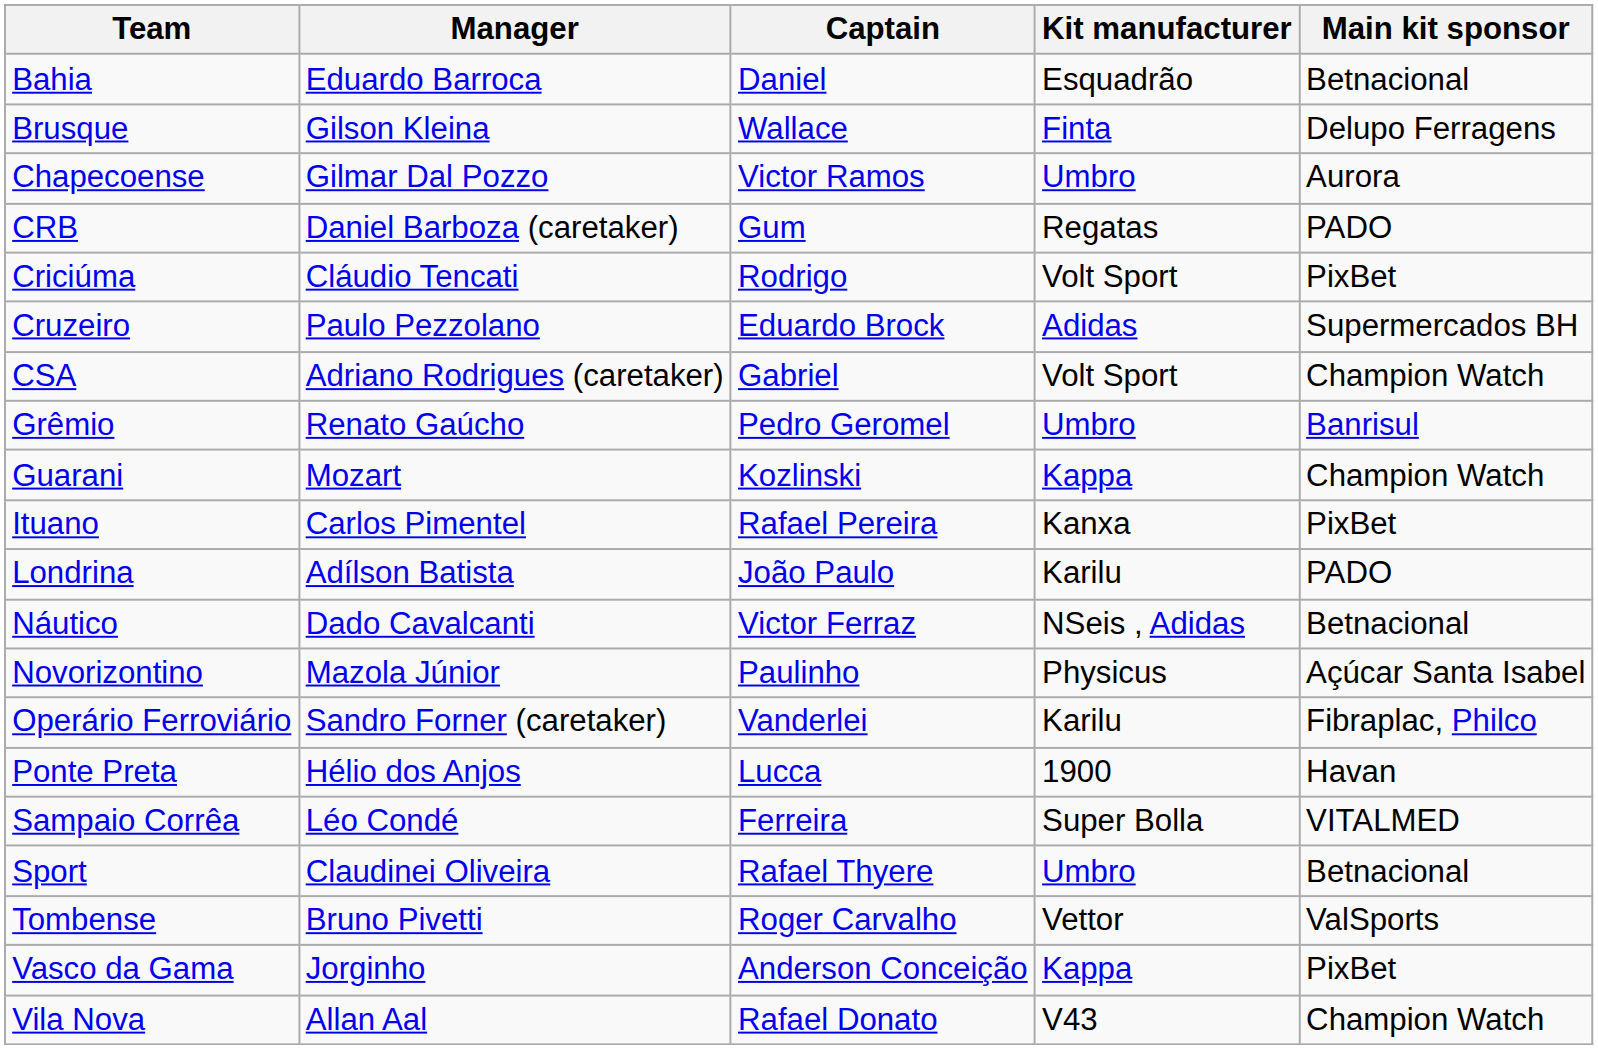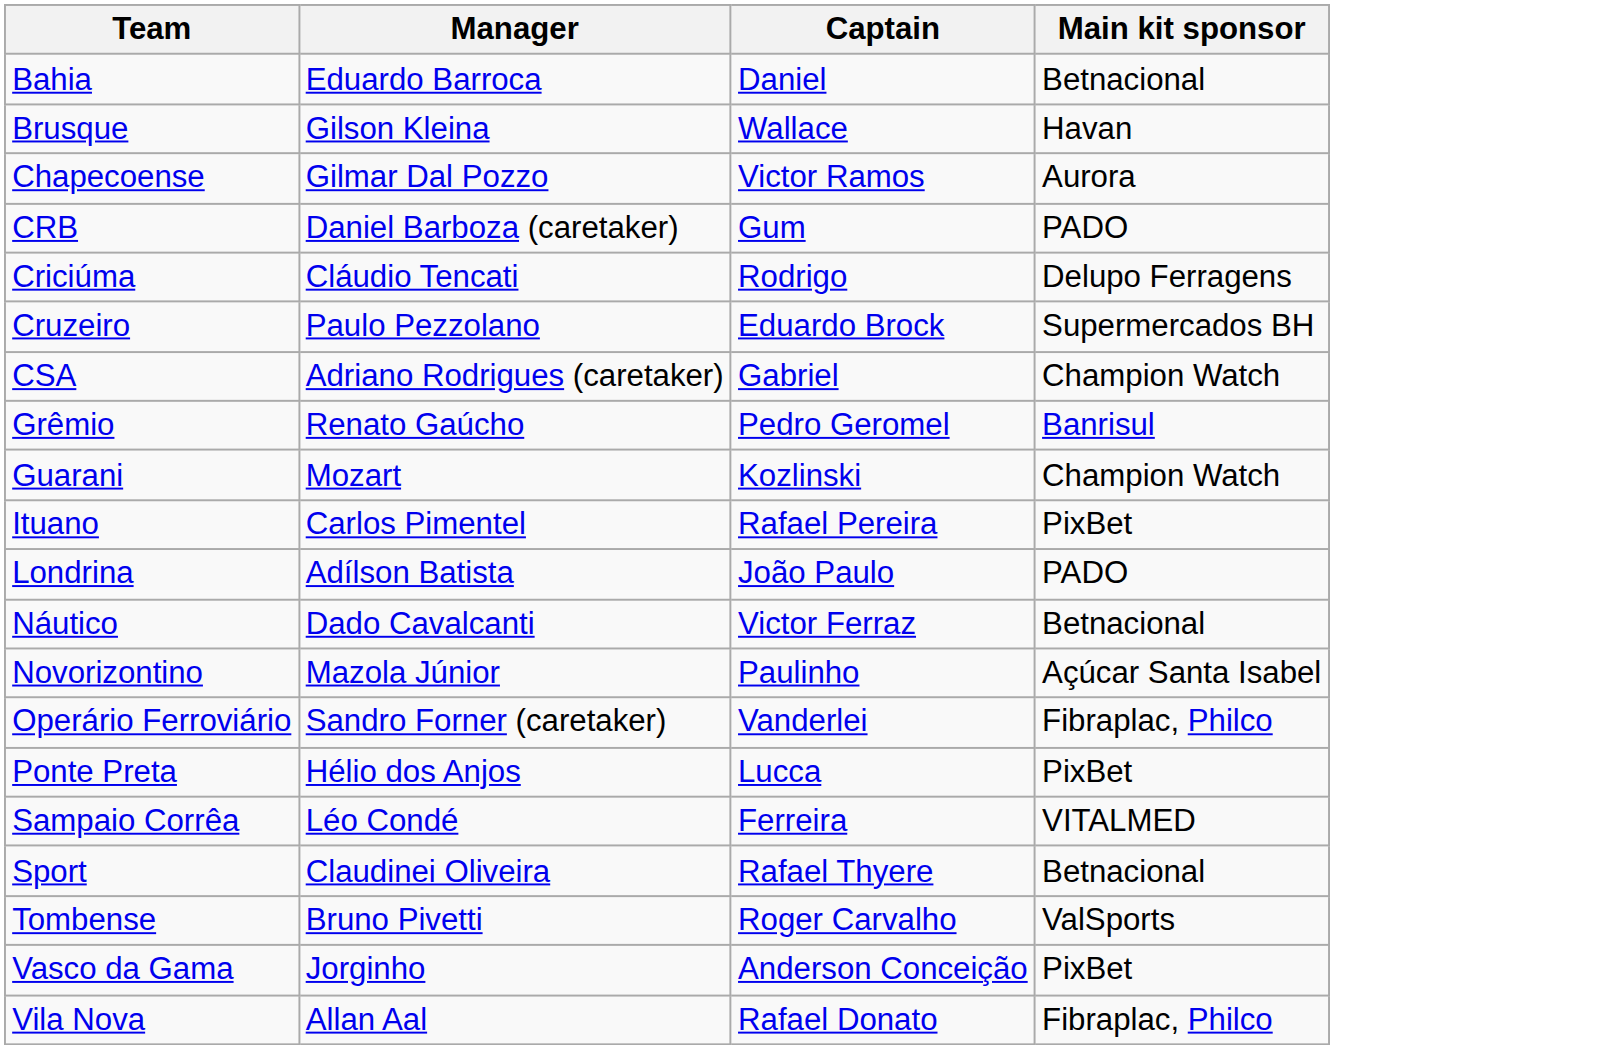- column: Kit manufacturer | Esquadrão | Finta | Umbro | Regatas | Volt Sport | Adidas | Volt Sport | Umbro | Kappa | Kanxa | Karilu | NSeis , Adidas | Physicus | Karilu | 1900 | Super Bolla | Umbro | Vettor | Kappa | V43
Brusque | Main kit sponsor: Delupo Ferragens -> Havan
Criciúma | Main kit sponsor: PixBet -> Delupo Ferragens
Ponte Preta | Main kit sponsor: Havan -> PixBet
Vila Nova | Main kit sponsor: Champion Watch -> Fibraplac, Philco
